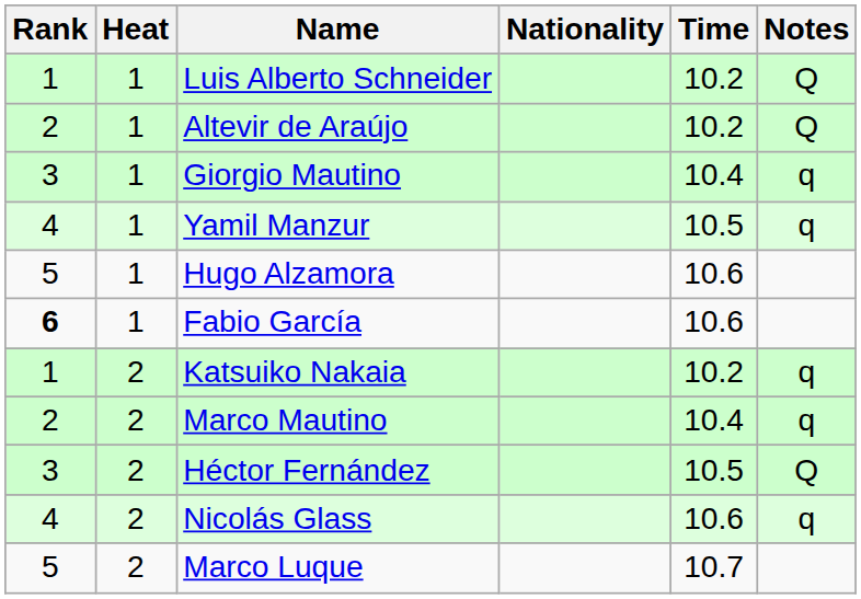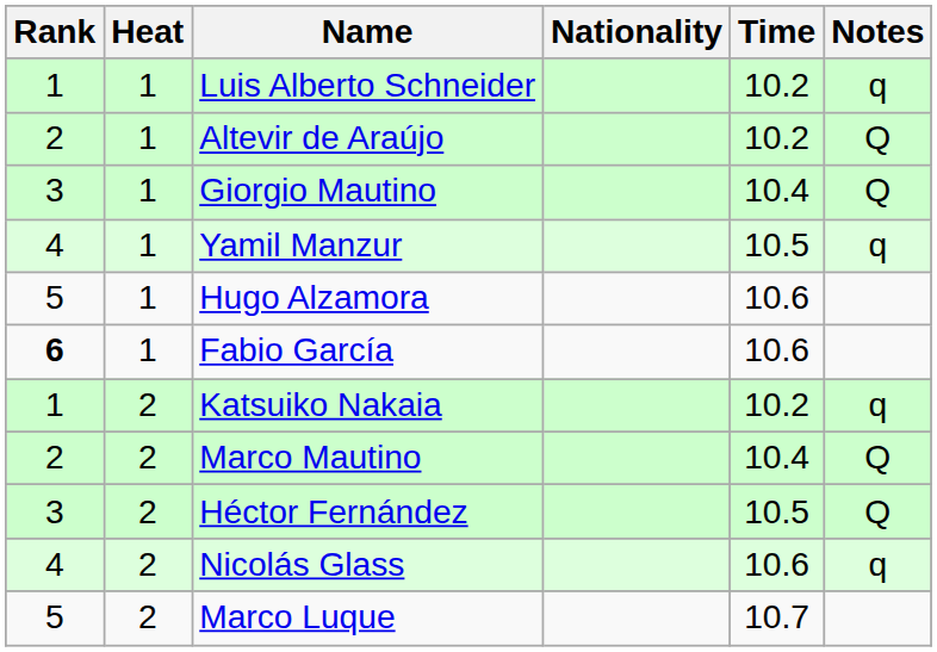Luis Alberto Schneider | Notes: Q -> q
Giorgio Mautino | Notes: q -> Q
Marco Mautino | Notes: q -> Q
